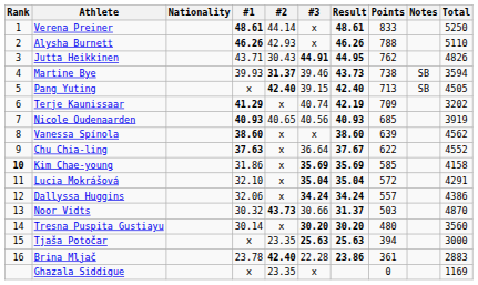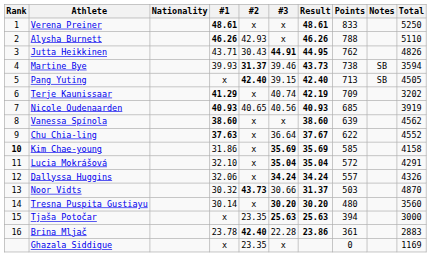Verena Preiner | #2: 44.14 -> x
Dallyssa Huggins | Total: 4386 -> 4326
